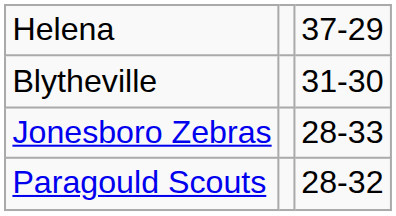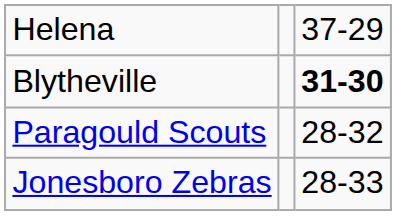Blytheville | column 3: normal -> bold
rows swapped: Paragould Scouts <-> Jonesboro Zebras
